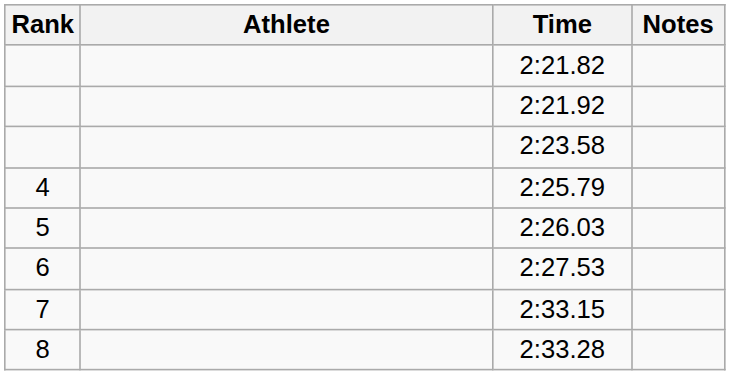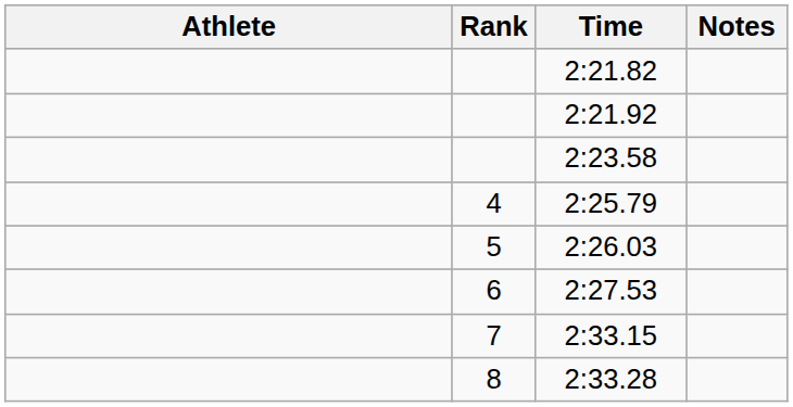columns swapped: Rank <-> Athlete
